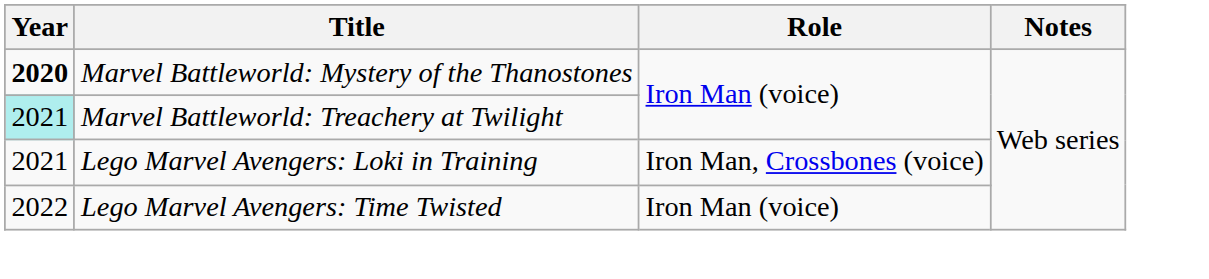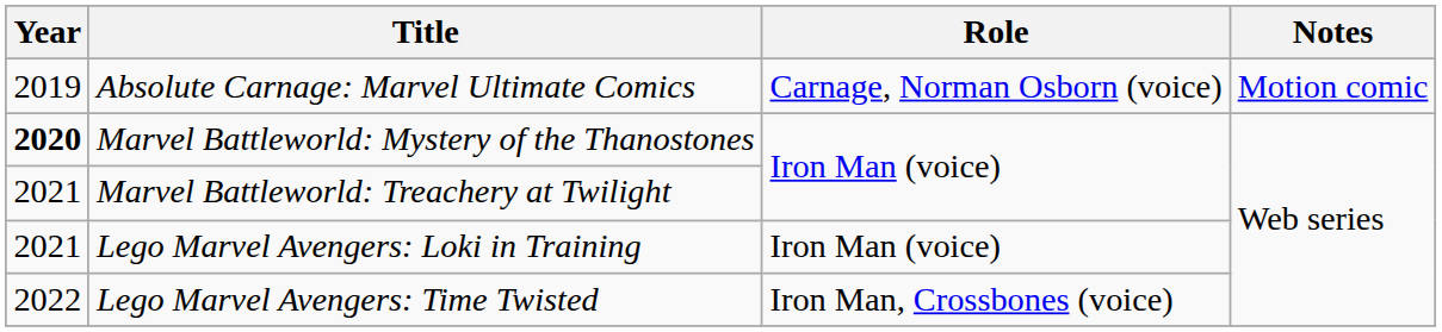+ row: 2019 | Absolute Carnage: Marvel Ultimate Comics | Carnage, Norman Osborn (voice) | Motion comic
Marvel Battleworld: Treachery at Twilight | Year: paleturquoise background -> no background
Lego Marvel Avengers: Loki in Training | Role: Iron Man, Crossbones (voice) -> Iron Man (voice)
Lego Marvel Avengers: Time Twisted | Role: Iron Man (voice) -> Iron Man, Crossbones (voice)
